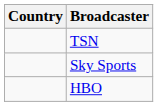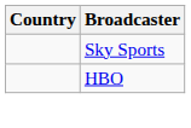- row: TSN
